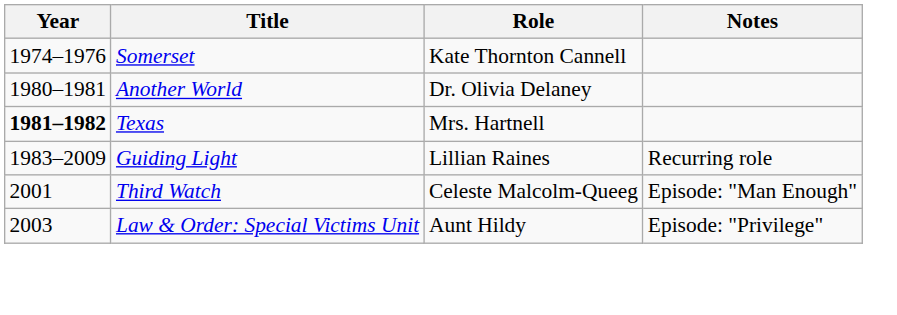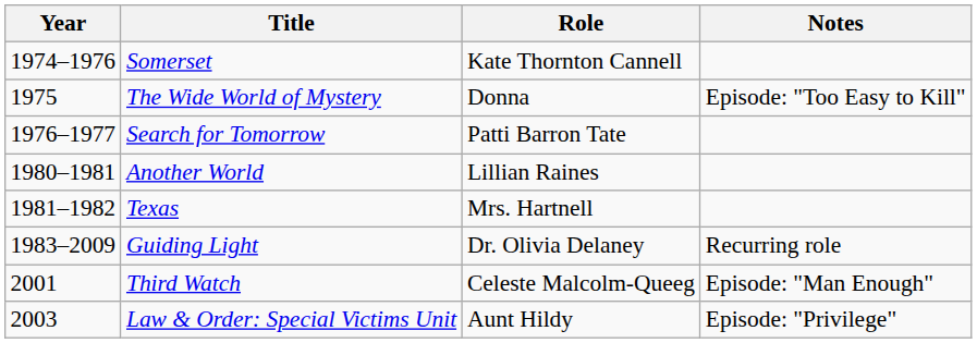+ row: 1975 | The Wide World of Mystery | Donna | Episode: "Too Easy to Kill"
+ row: 1976–1977 | Search for Tomorrow | Patti Barron Tate
Another World | Role: Dr. Olivia Delaney -> Lillian Raines
Texas | Year: bold -> normal
Guiding Light | Role: Lillian Raines -> Dr. Olivia Delaney
